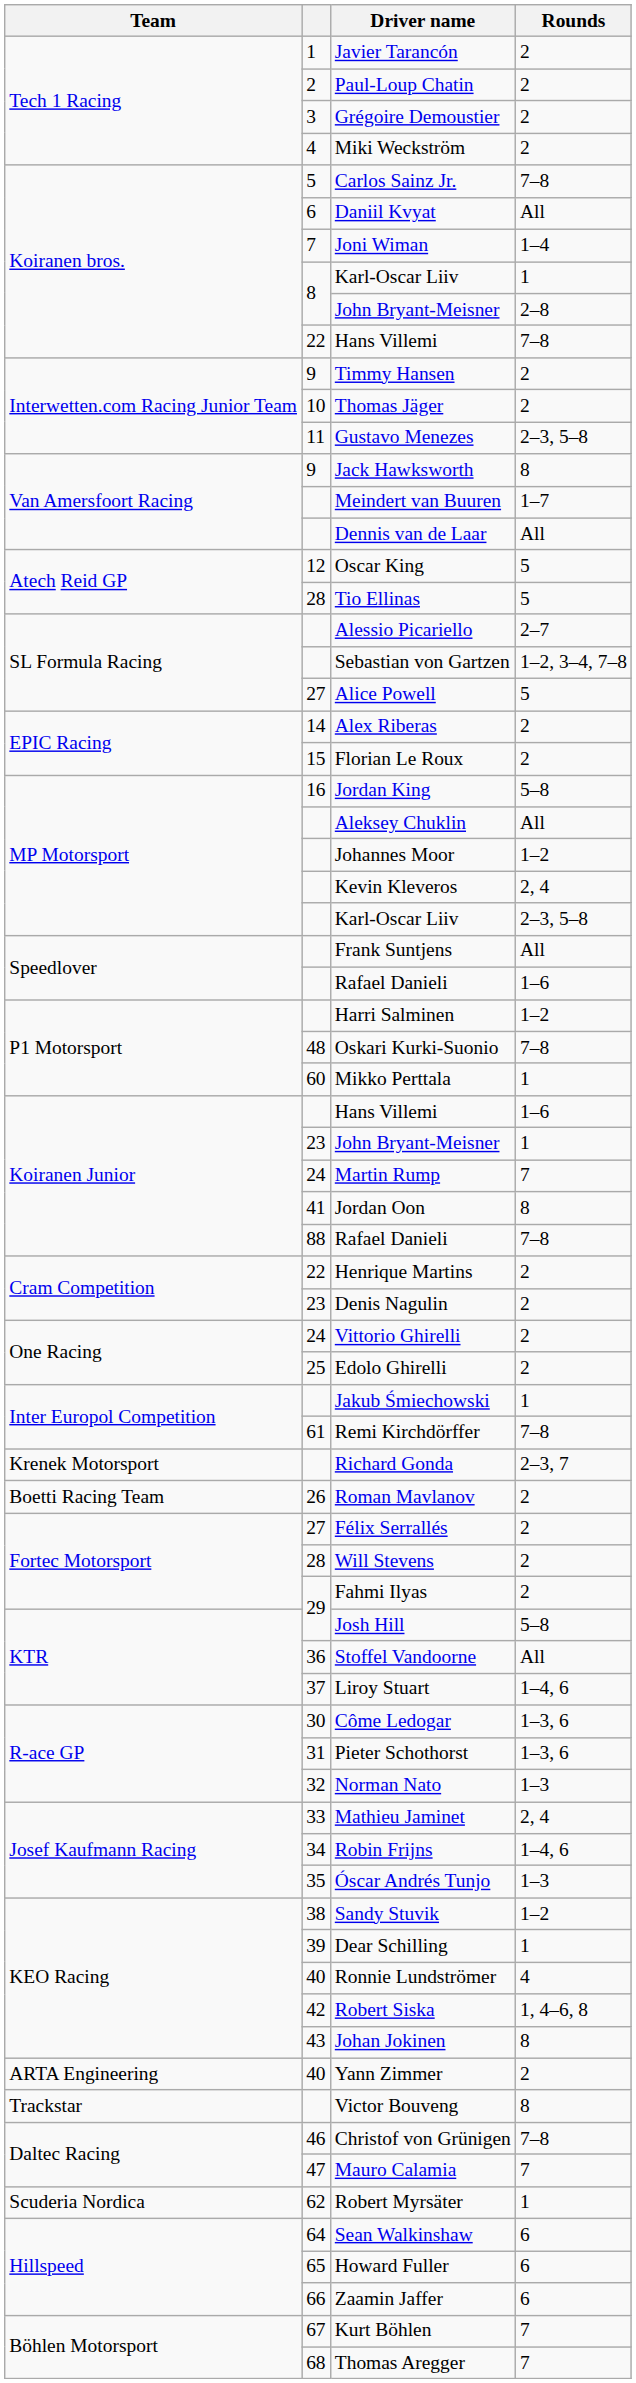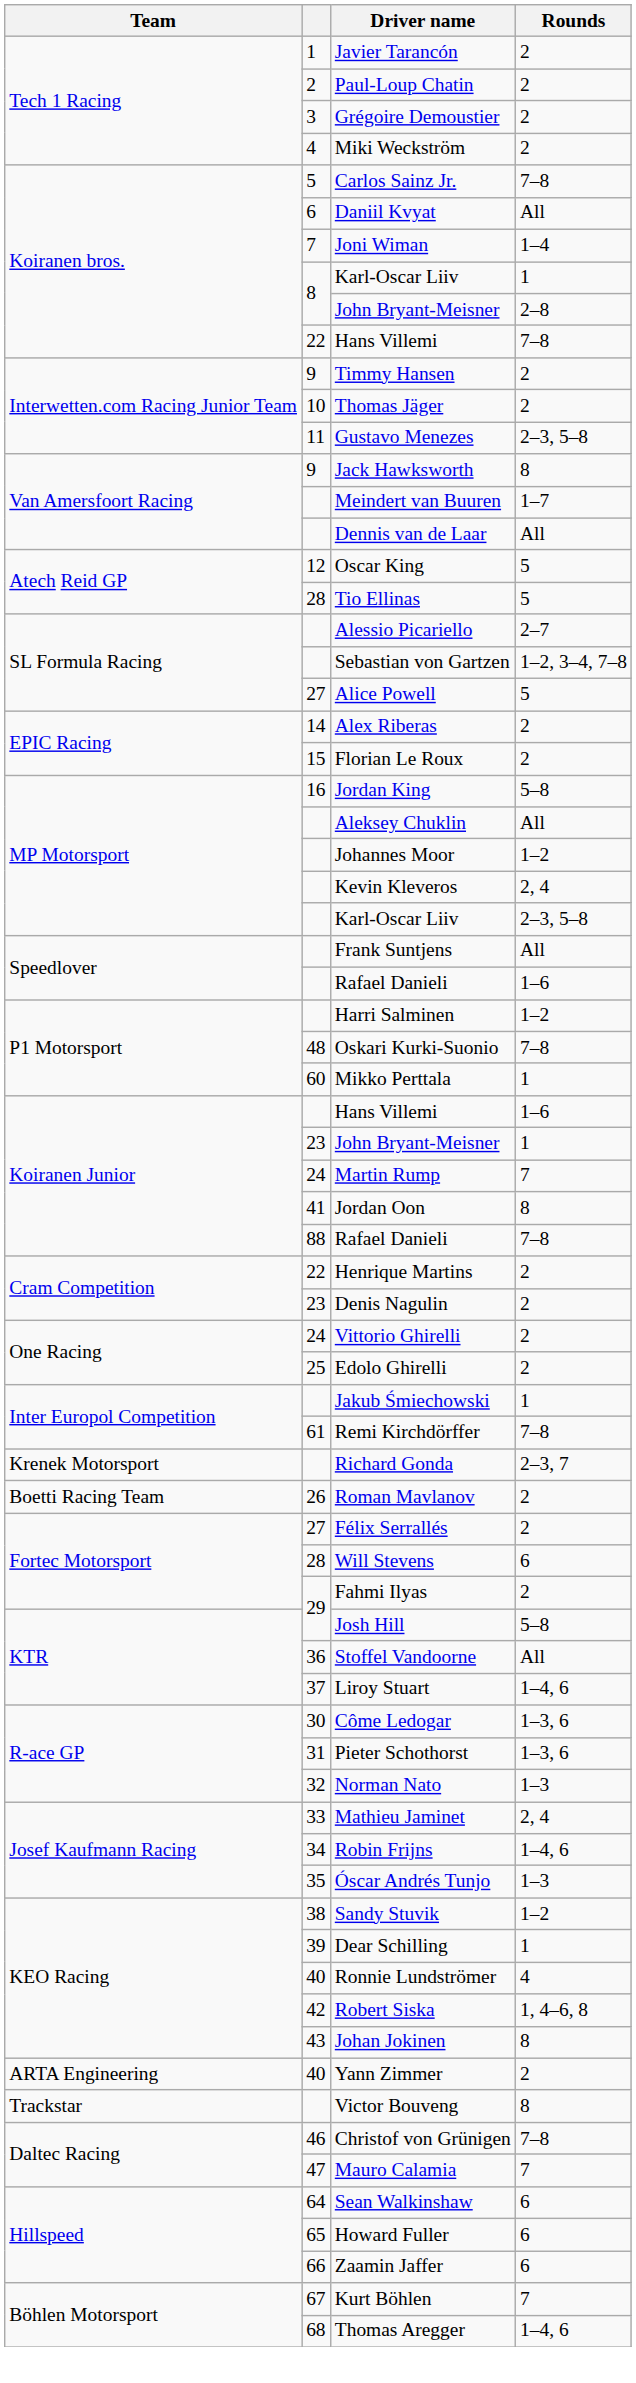Will Stevens | Rounds: 2 -> 6
- row: Scuderia Nordica | 62 | Robert Myrsäter | 1
Thomas Aregger | Rounds: 7 -> 1–4, 6
